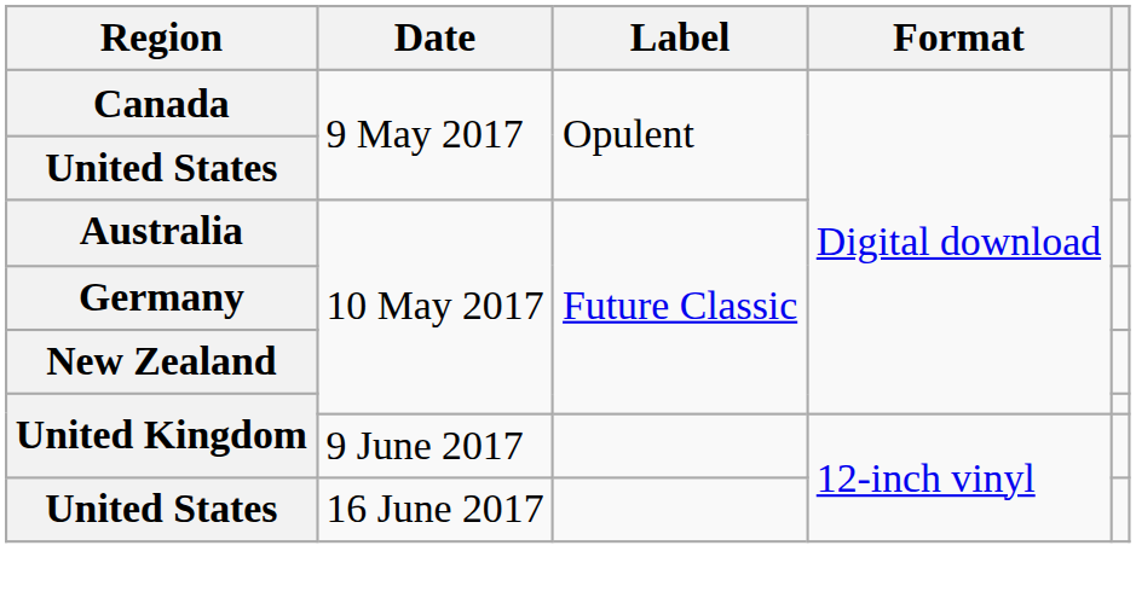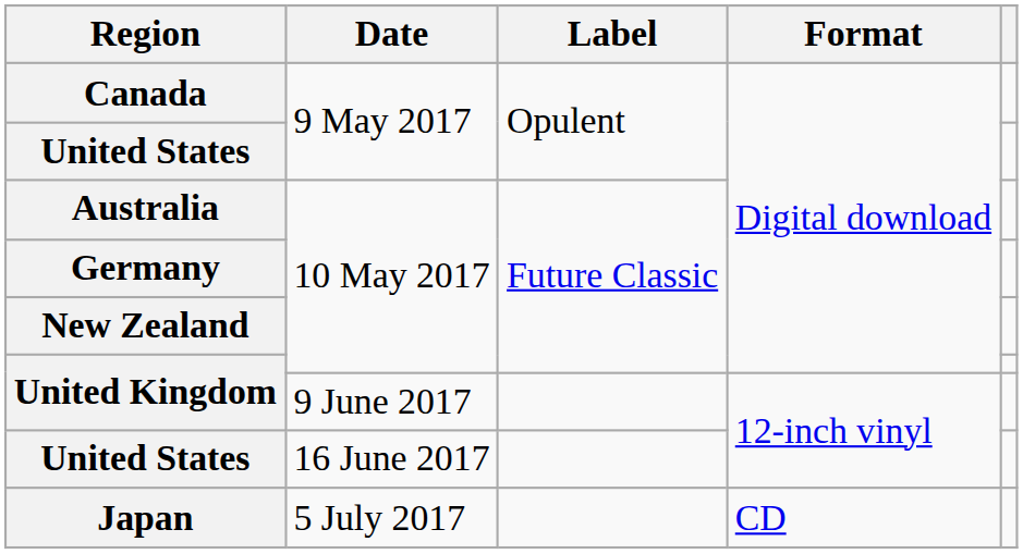+ row: Japan | 5 July 2017 | CD
